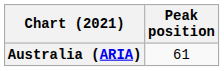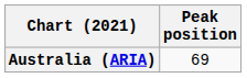Australia (ARIA) | Peak position: 61 -> 69
